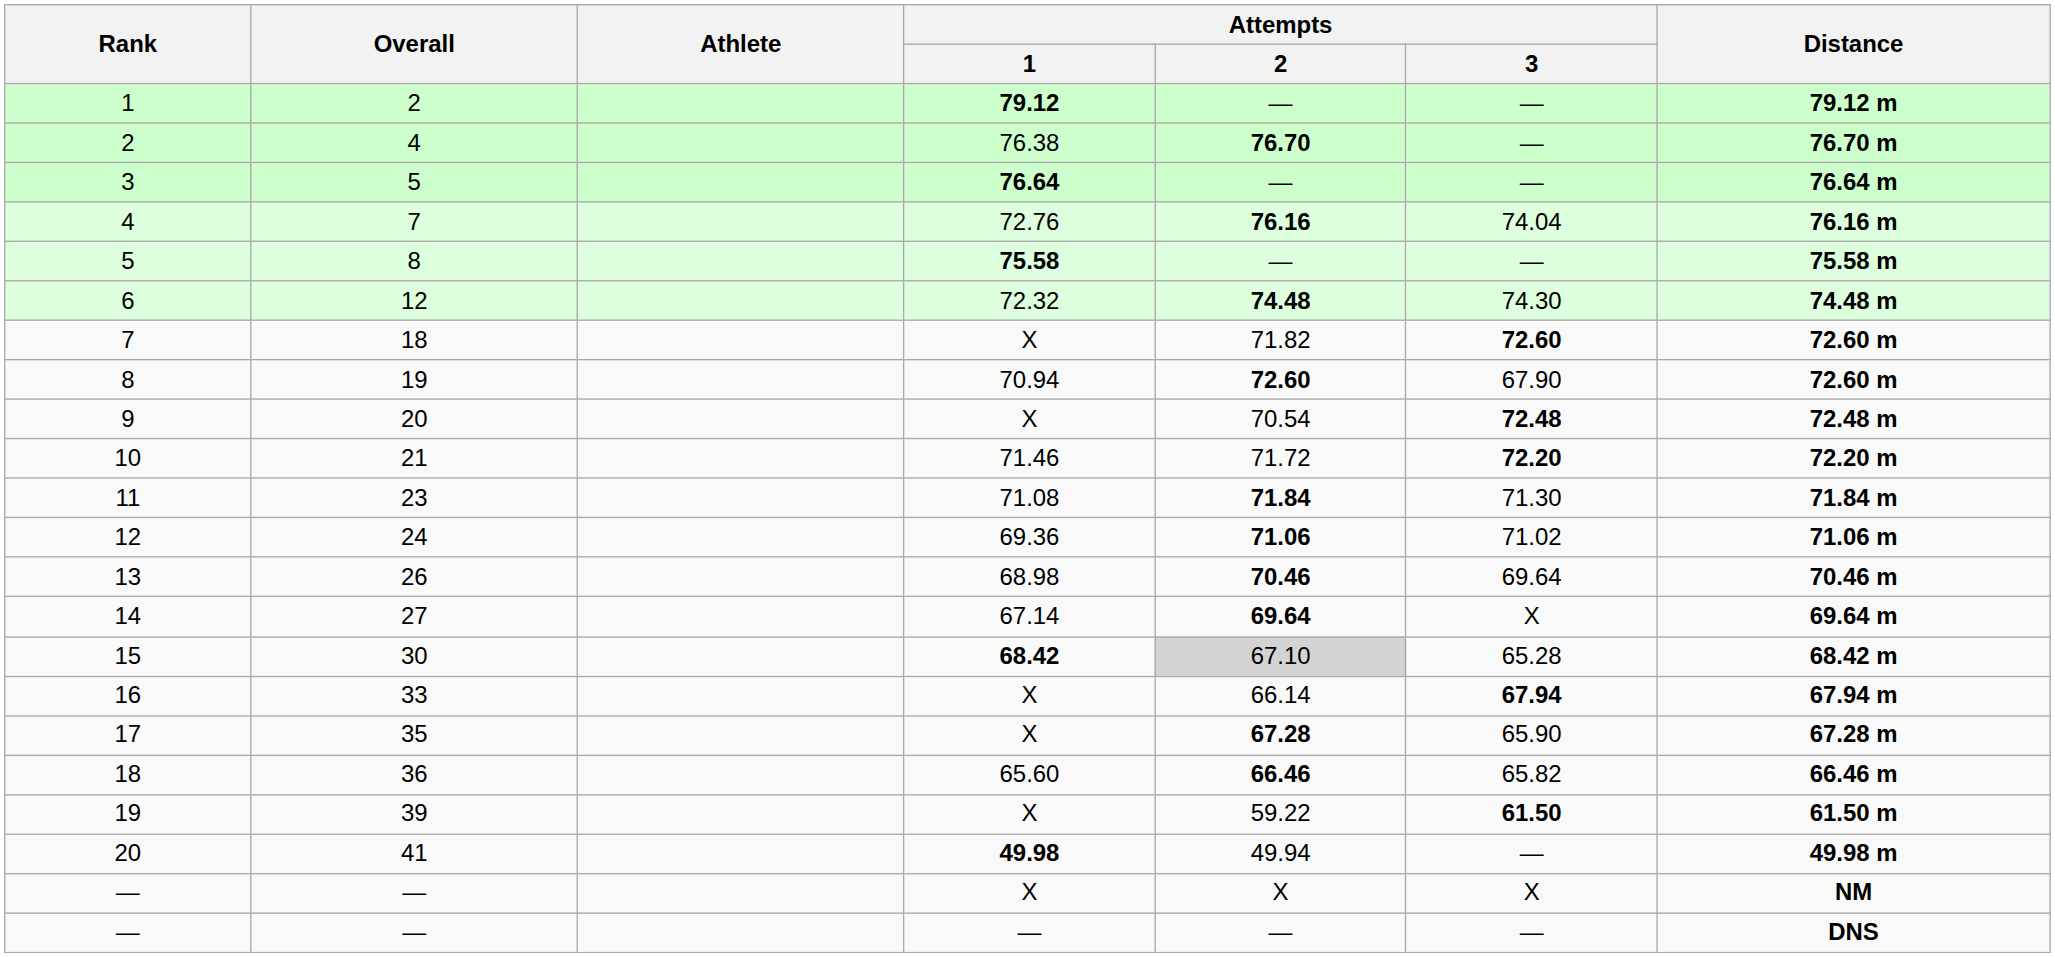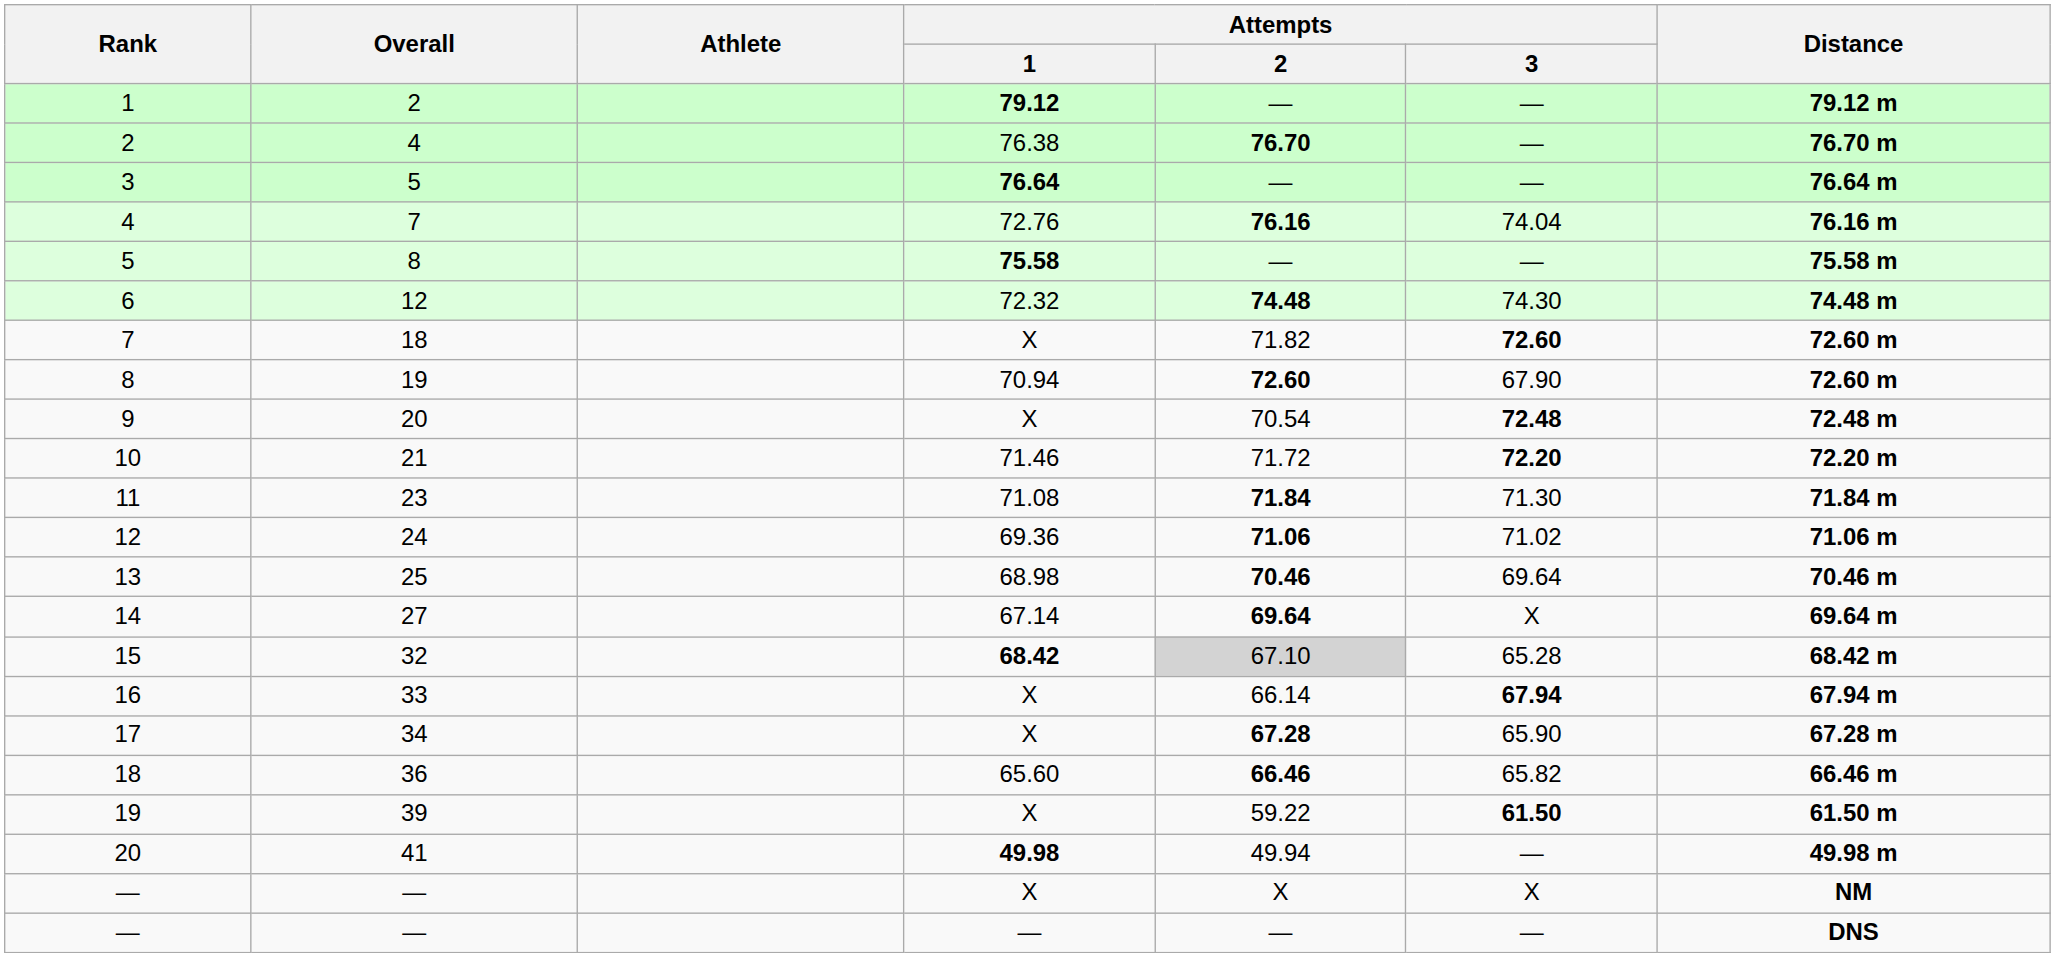13 | Overall: 26 -> 25
15 | Overall: 30 -> 32
17 | Overall: 35 -> 34
